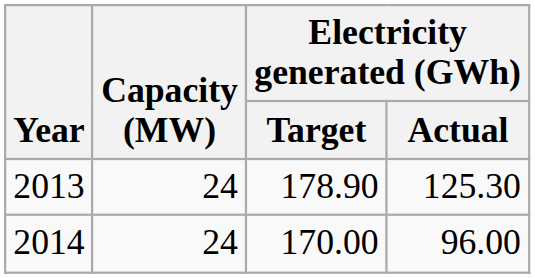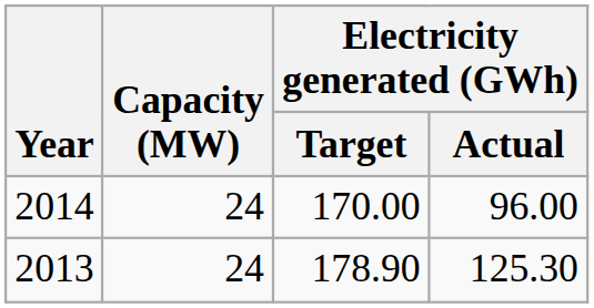rows swapped: 2013 <-> 2014
